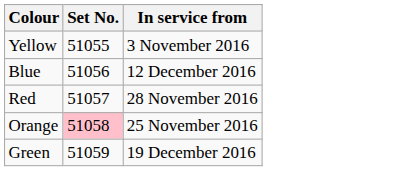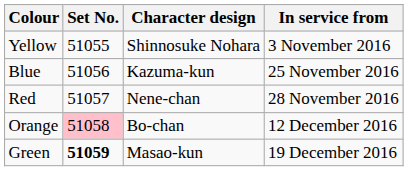+ column: Character design | Shinnosuke Nohara | Kazuma-kun | Nene-chan | Bo-chan | Masao-kun
Blue | In service from: 12 December 2016 -> 25 November 2016
Orange | In service from: 25 November 2016 -> 12 December 2016
Green | Set No.: normal -> bold
